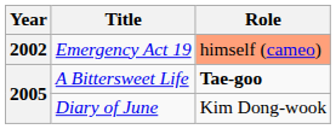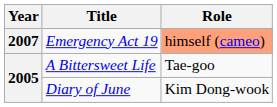Emergency Act 19 | Year: 2002 -> 2007
A Bittersweet Life | Role: bold -> normal
